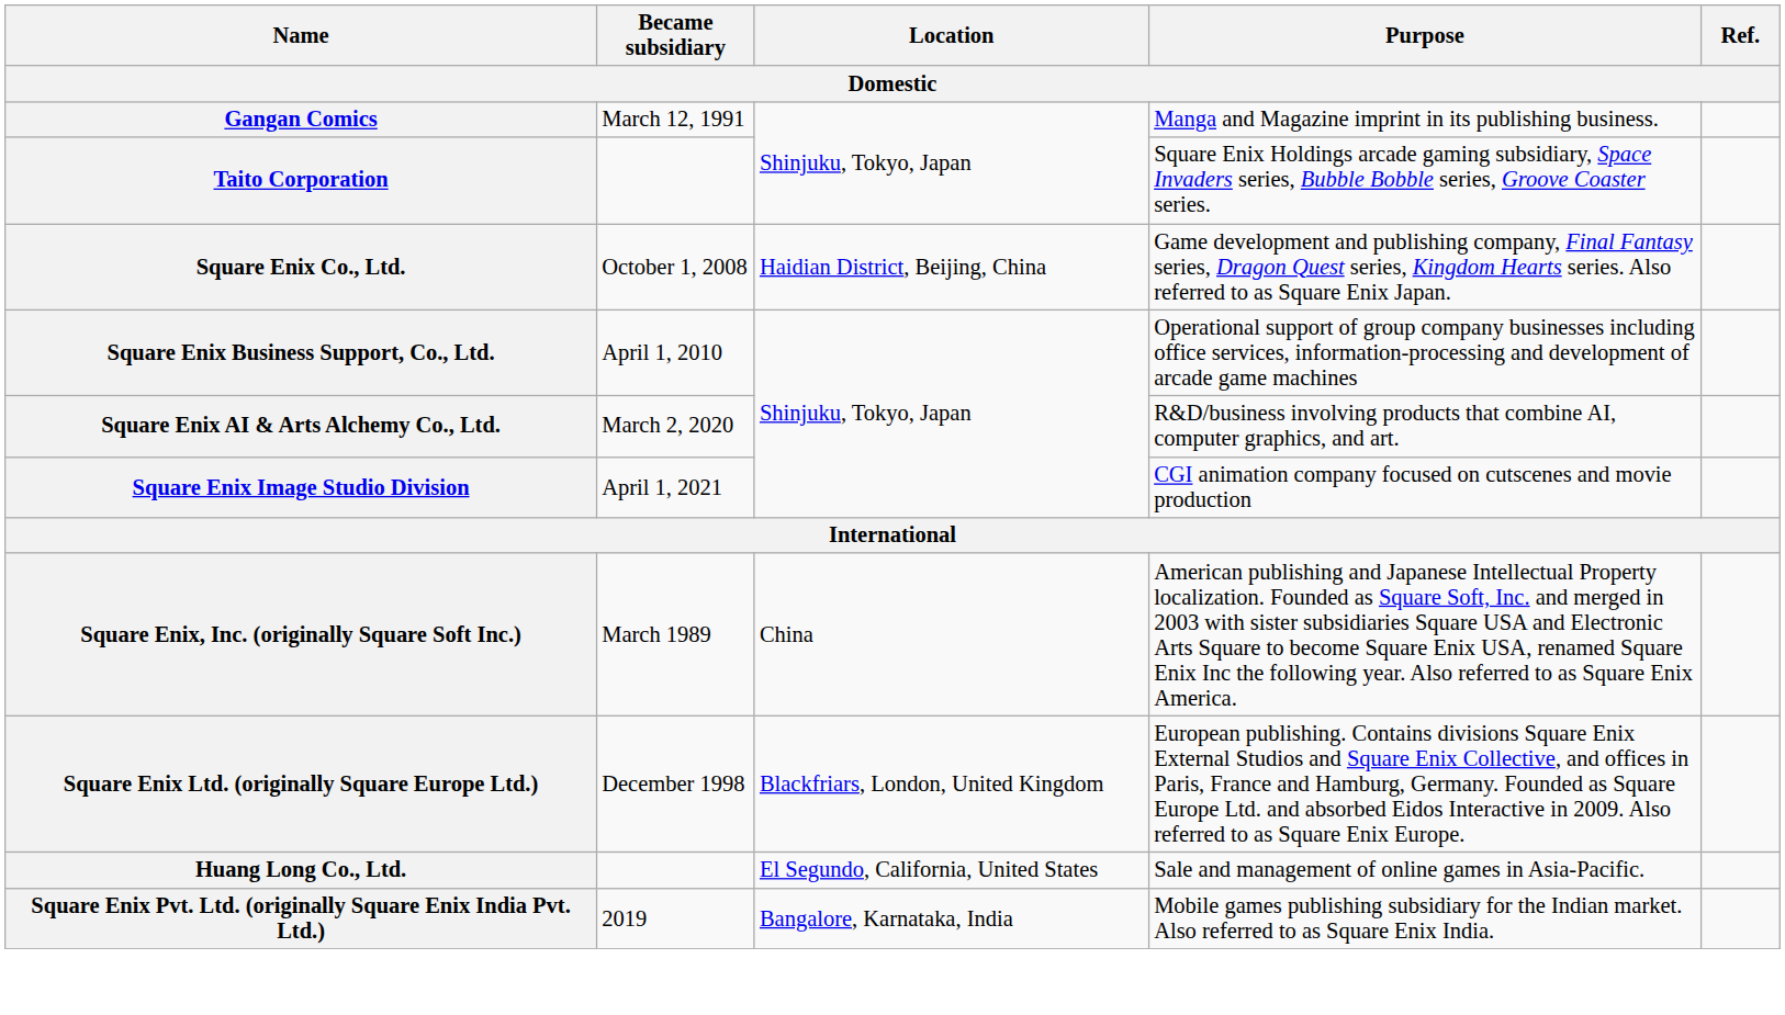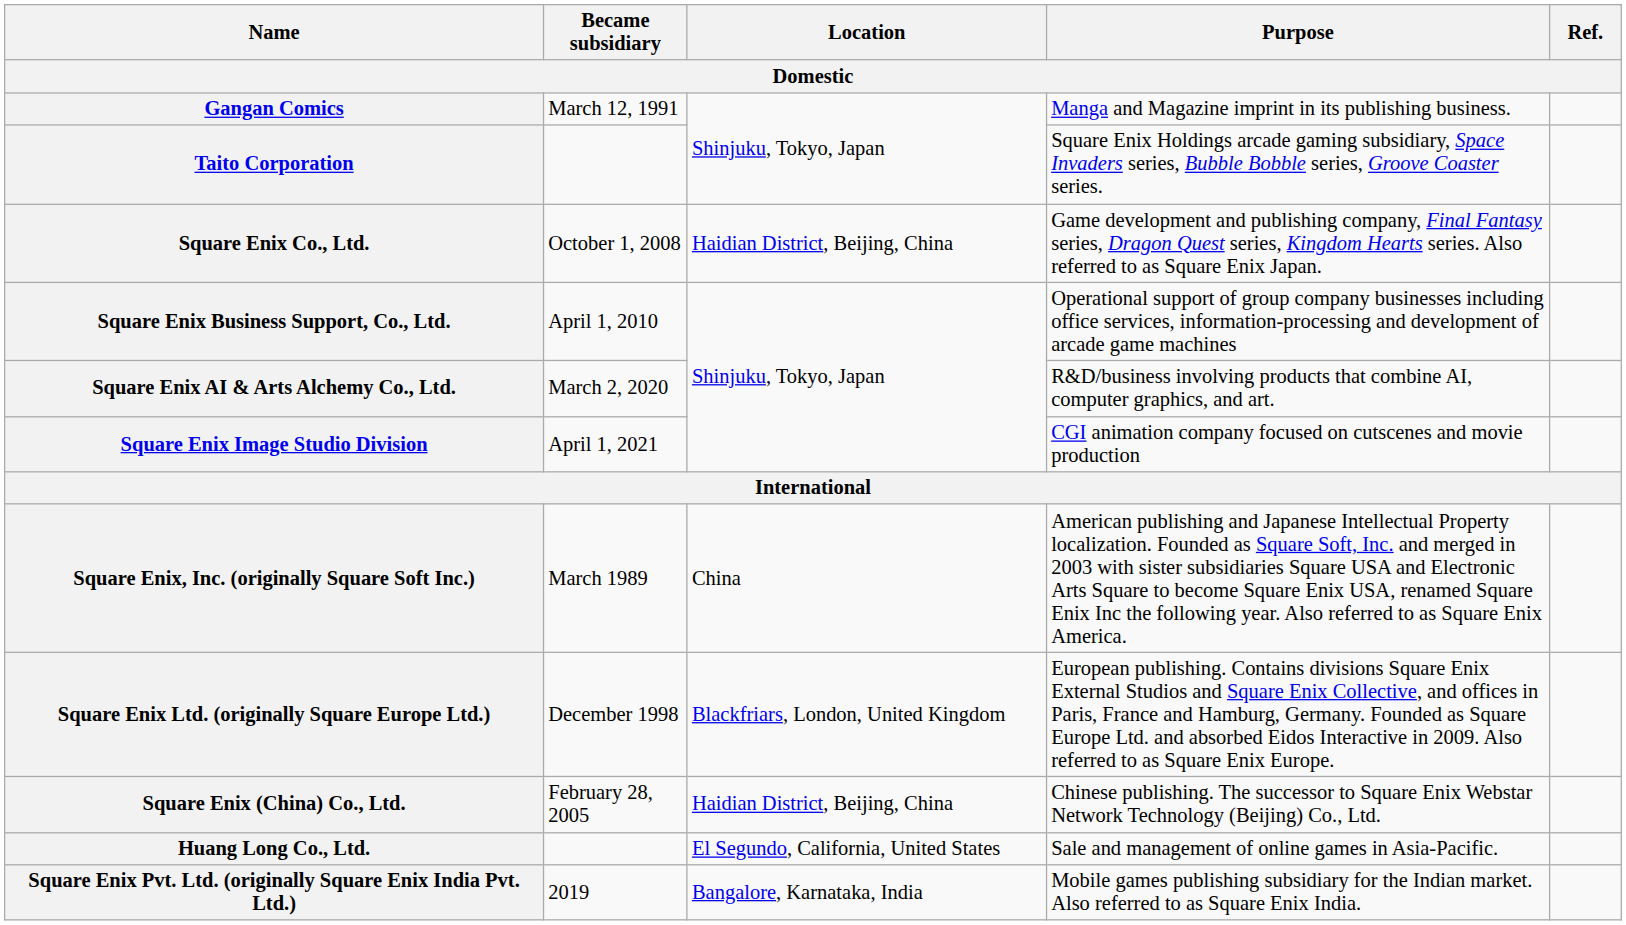+ row: Square Enix (China) Co., Ltd. | February 28, 2005 | Haidian District, Beijing, China | Chinese publishing. The successor to Square Enix Webstar Network Technology (Beijing) Co., Ltd.
